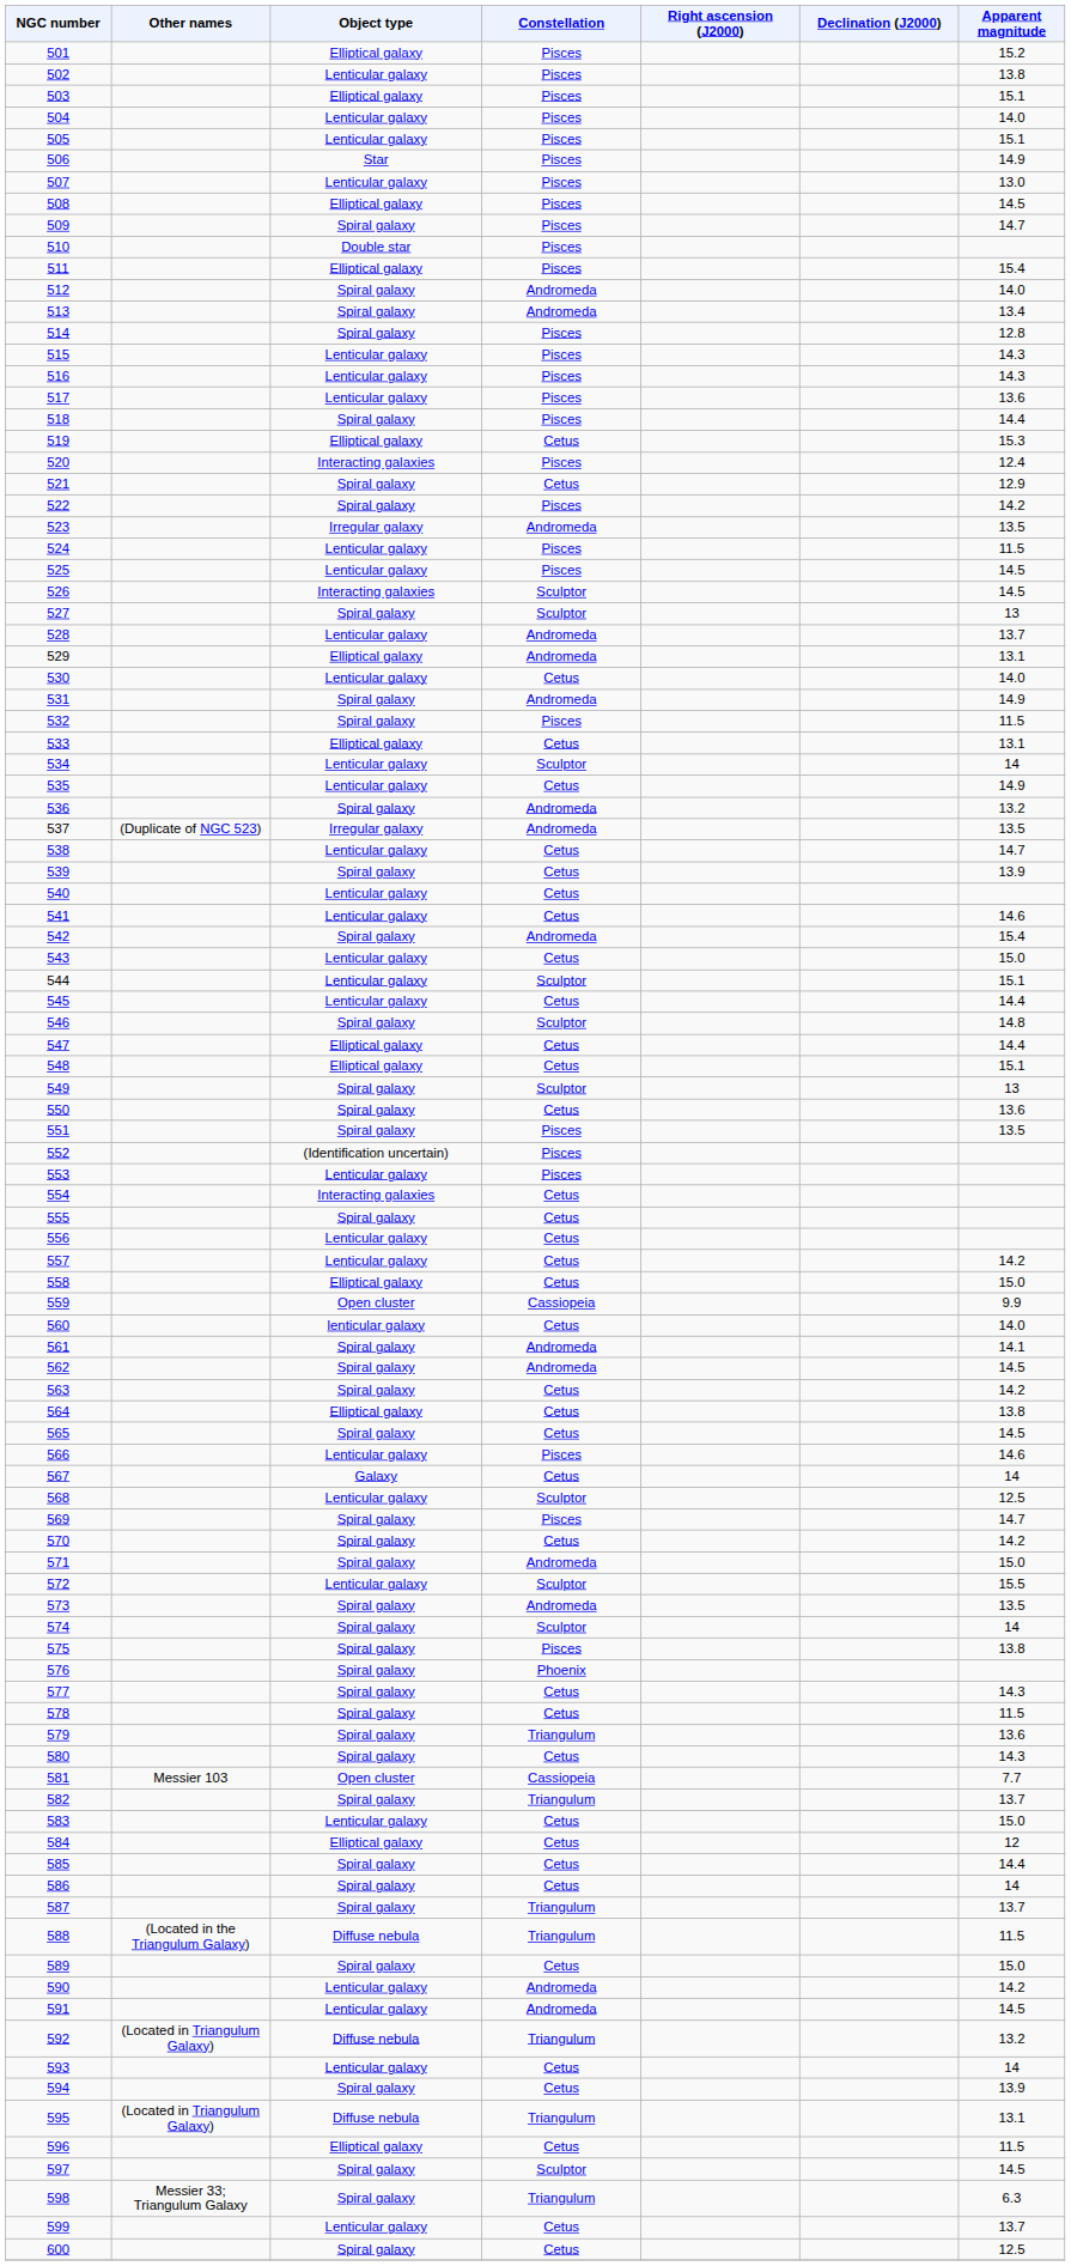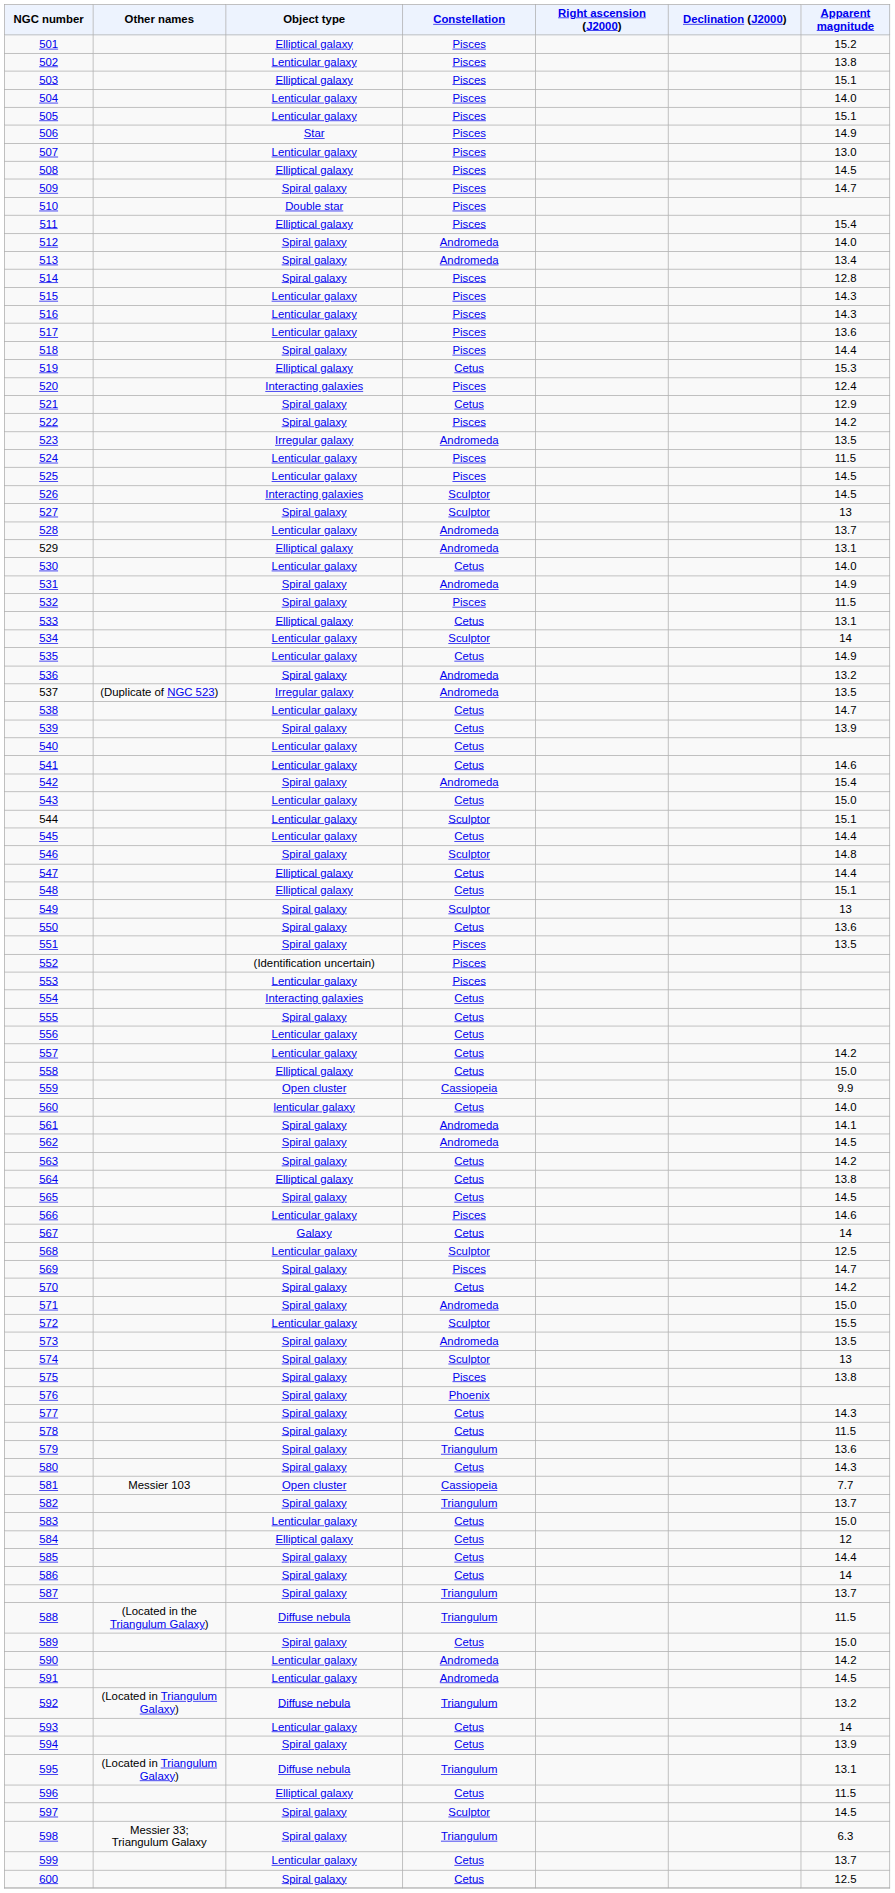574 | Apparent magnitude: 14 -> 13
